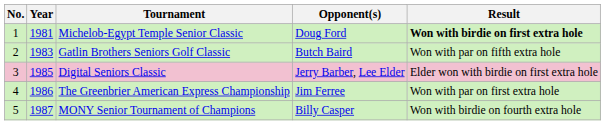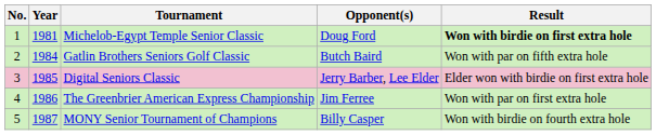Gatlin Brothers Seniors Golf Classic | Year: 1983 -> 1984
